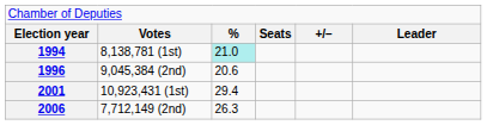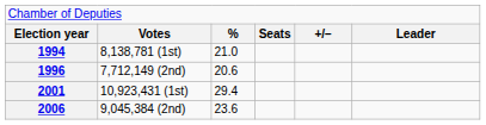1994 | column 3: paleturquoise background -> no background
1996 | column 2: 9,045,384 (2nd) -> 7,712,149 (2nd)
2006 | column 2: 7,712,149 (2nd) -> 9,045,384 (2nd)
2006 | column 3: 26.3 -> 23.6
